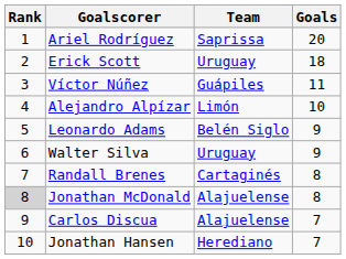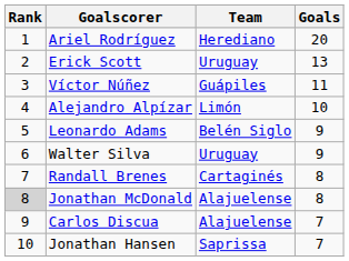Ariel Rodríguez | Team: Saprissa -> Herediano
Erick Scott | Goals: 18 -> 13
Jonathan Hansen | Team: Herediano -> Saprissa
